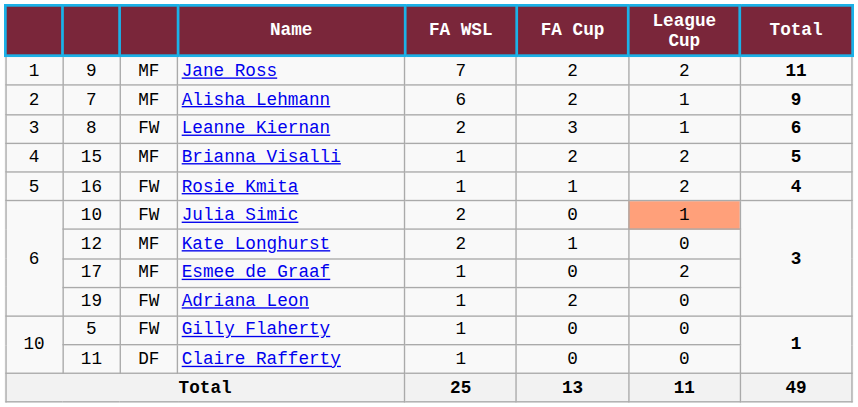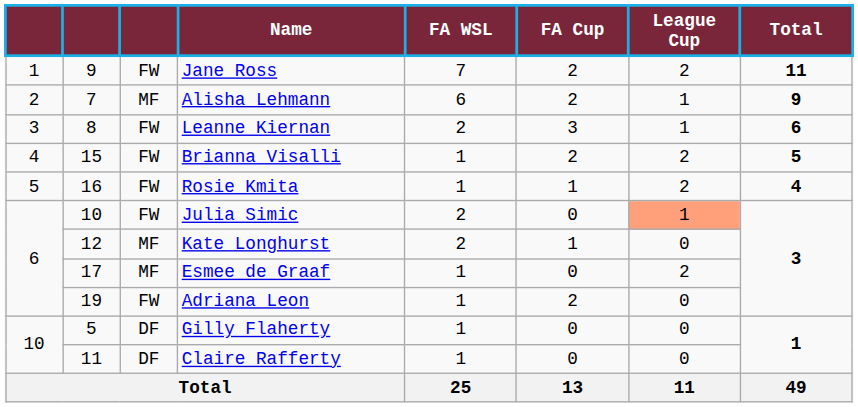Jane Ross | column 3: MF -> FW
Brianna Visalli | column 3: MF -> FW
Gilly Flaherty | column 3: FW -> DF
